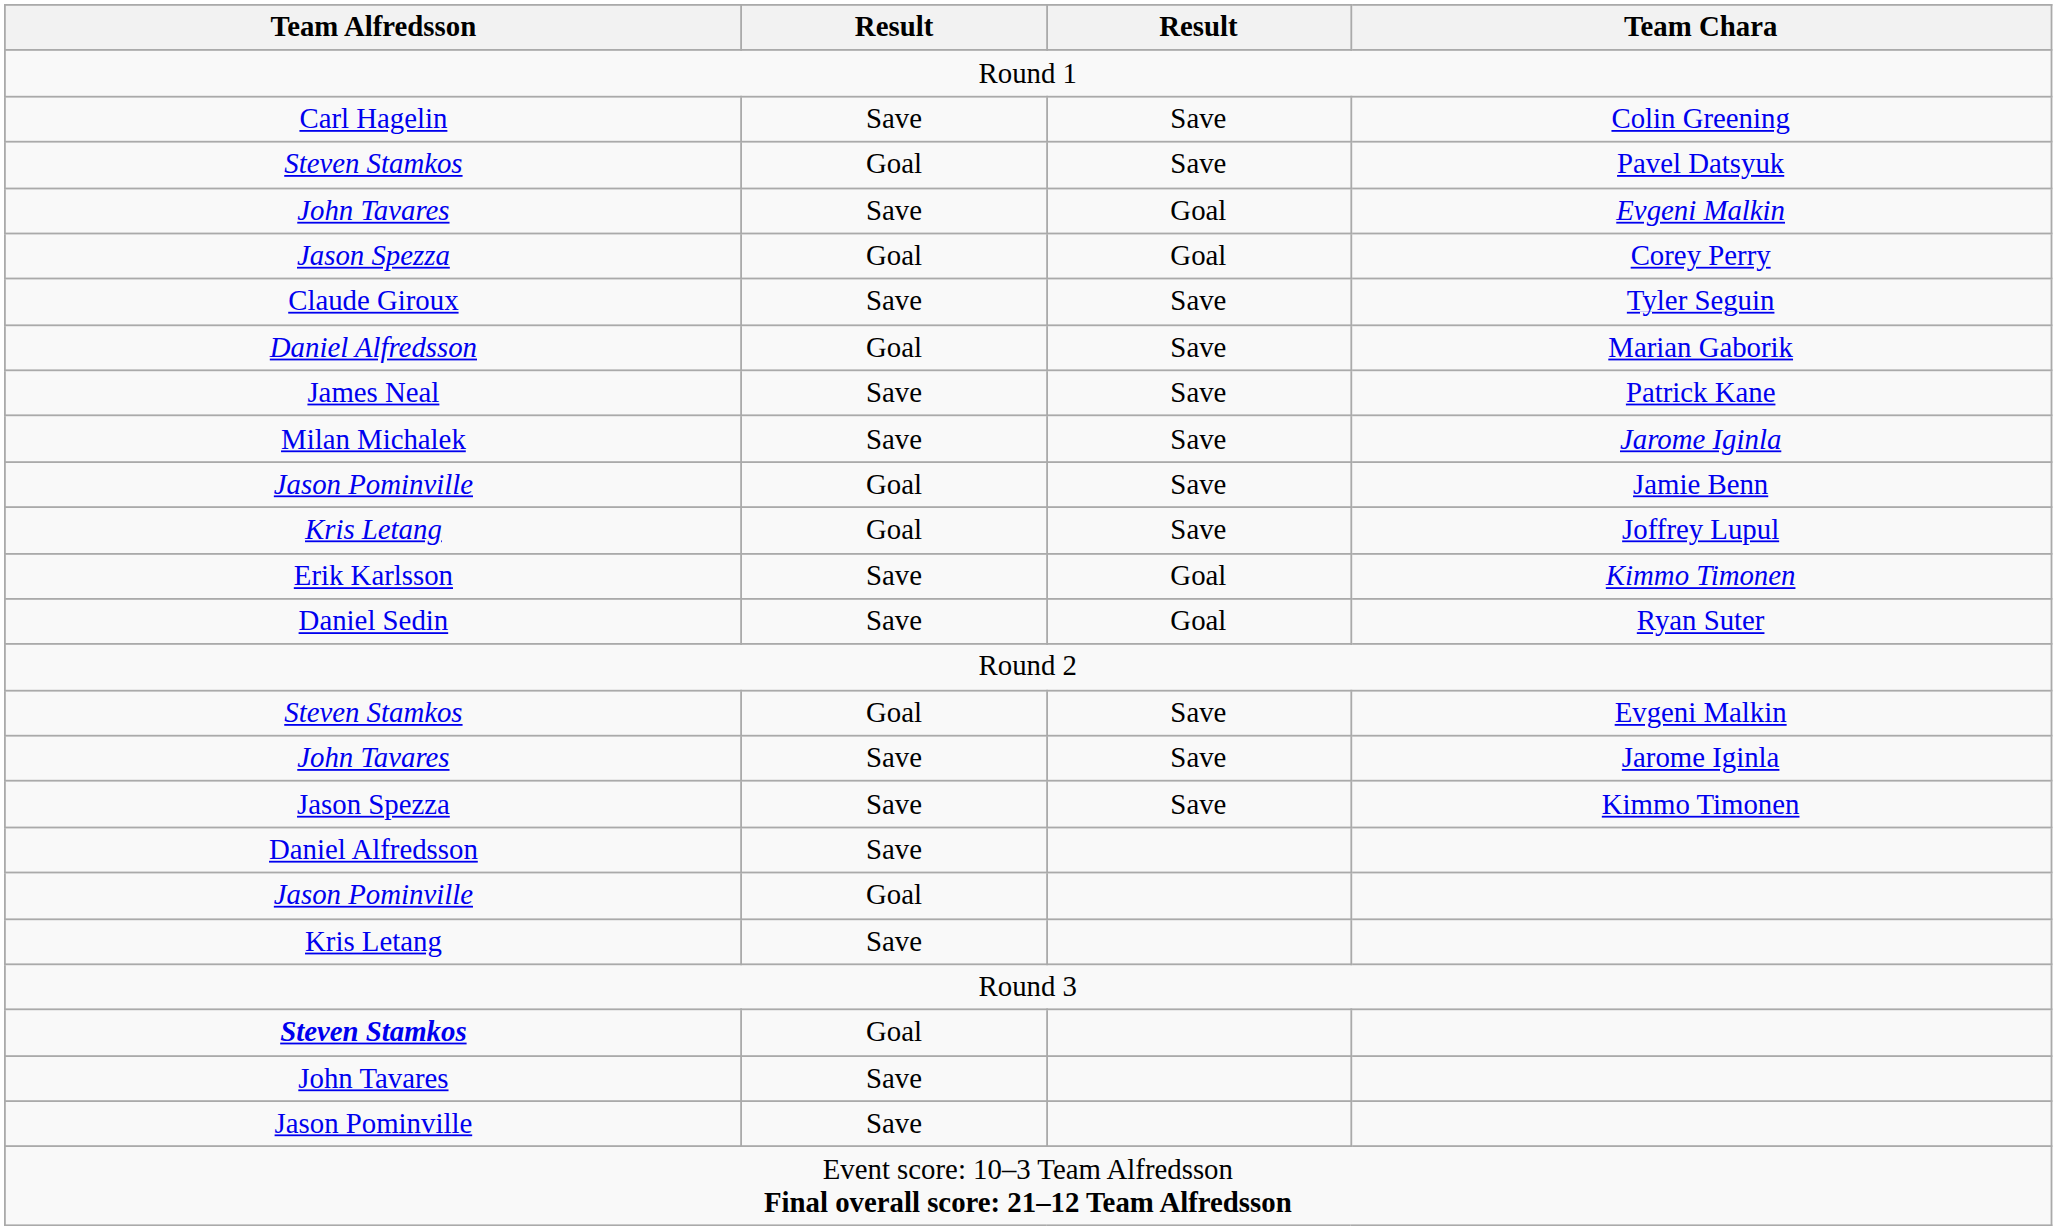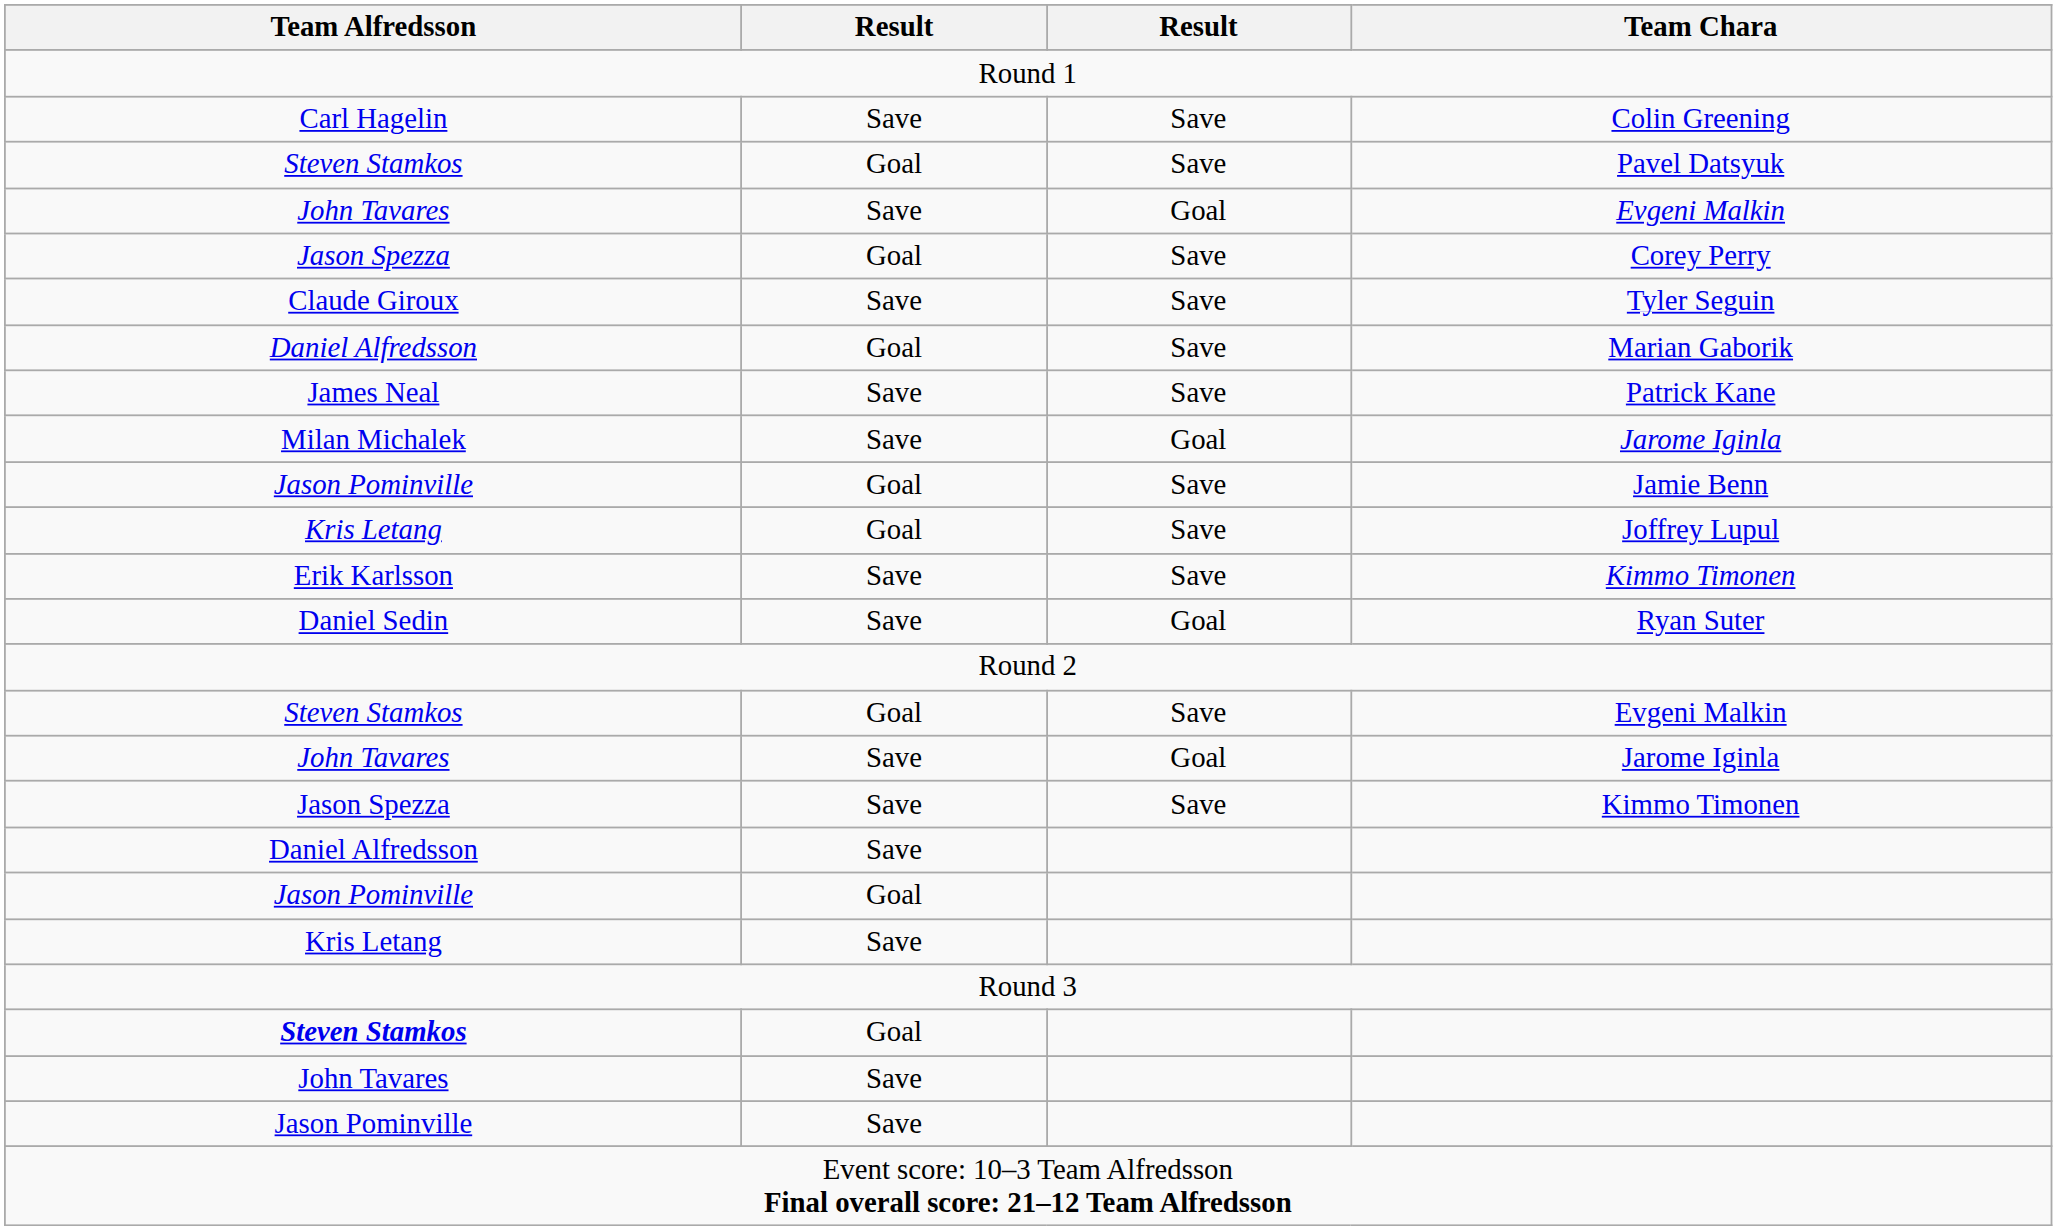Corey Perry | column 3: Goal -> Save
Milan Michalek / Jarome Iginla | column 3: Save -> Goal
Erik Karlsson / Kimmo Timonen | column 3: Goal -> Save
John Tavares / Jarome Iginla | column 3: Save -> Goal
